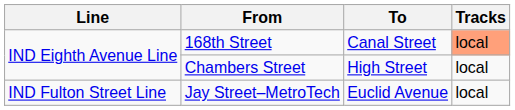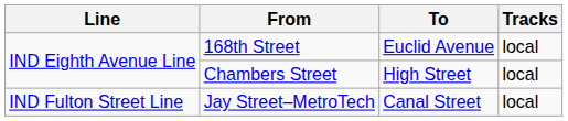168th Street | To: Canal Street -> Euclid Avenue
168th Street | Tracks: lightsalmon background -> no background
Jay Street–MetroTech | To: Euclid Avenue -> Canal Street
